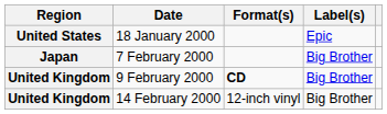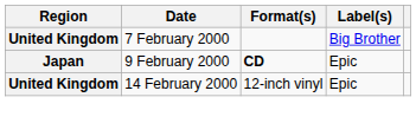- row: United States | 18 January 2000 | Epic
7 February 2000 | Region: Japan -> United Kingdom
9 February 2000 | Region: United Kingdom -> Japan
9 February 2000 | Label(s): Big Brother -> Epic
14 February 2000 | Label(s): Big Brother -> Epic
